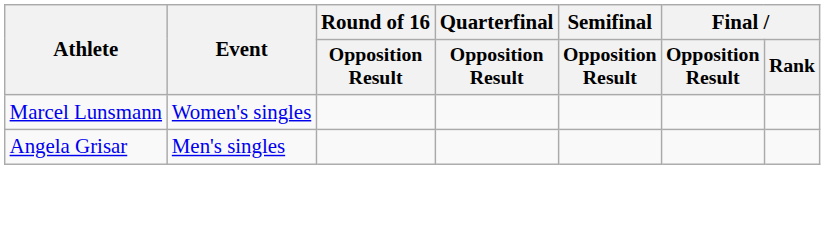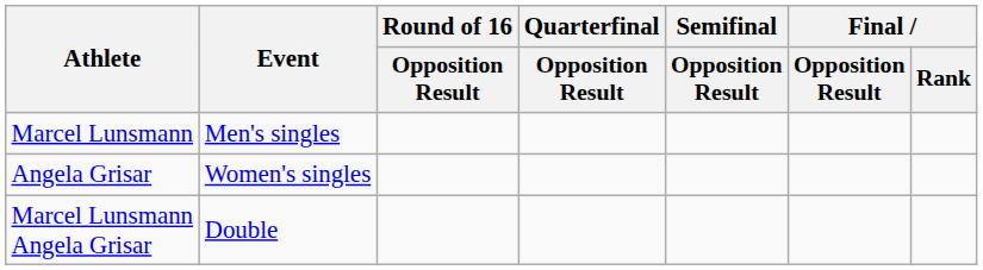Marcel Lunsmann | Event: Women's singles -> Men's singles
Angela Grisar | Event: Men's singles -> Women's singles
+ row: Marcel Lunsmann Angela Grisar | Double
